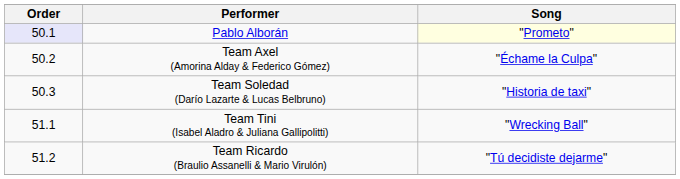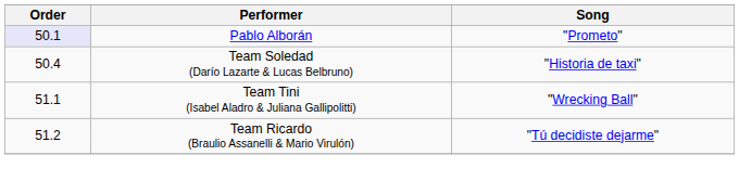Pablo Alborán | Song: lightyellow background -> no background
- row: 50.2 | Team Axel (Amorina Alday & Federico Gómez) | "Échame la Culpa"
Team Soledad (Darío Lazarte & Lucas Belbruno) | Order: 50.3 -> 50.4
